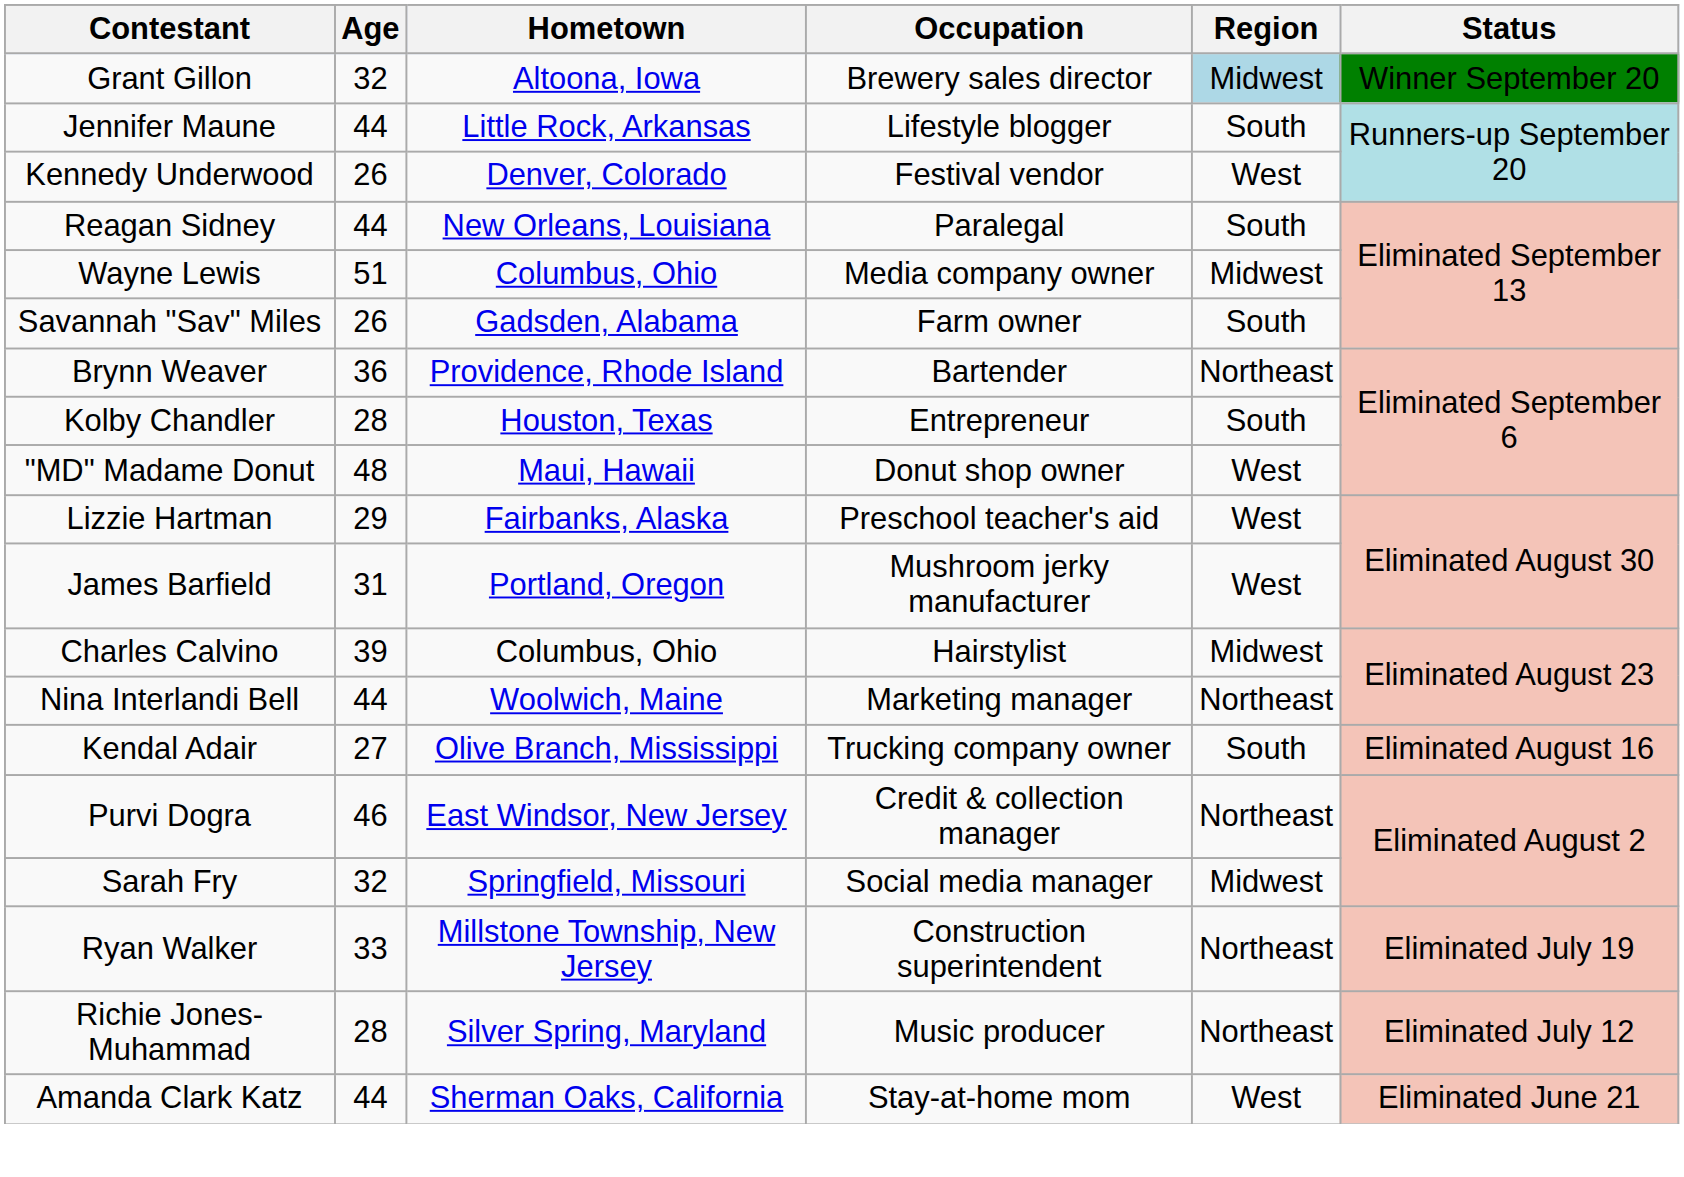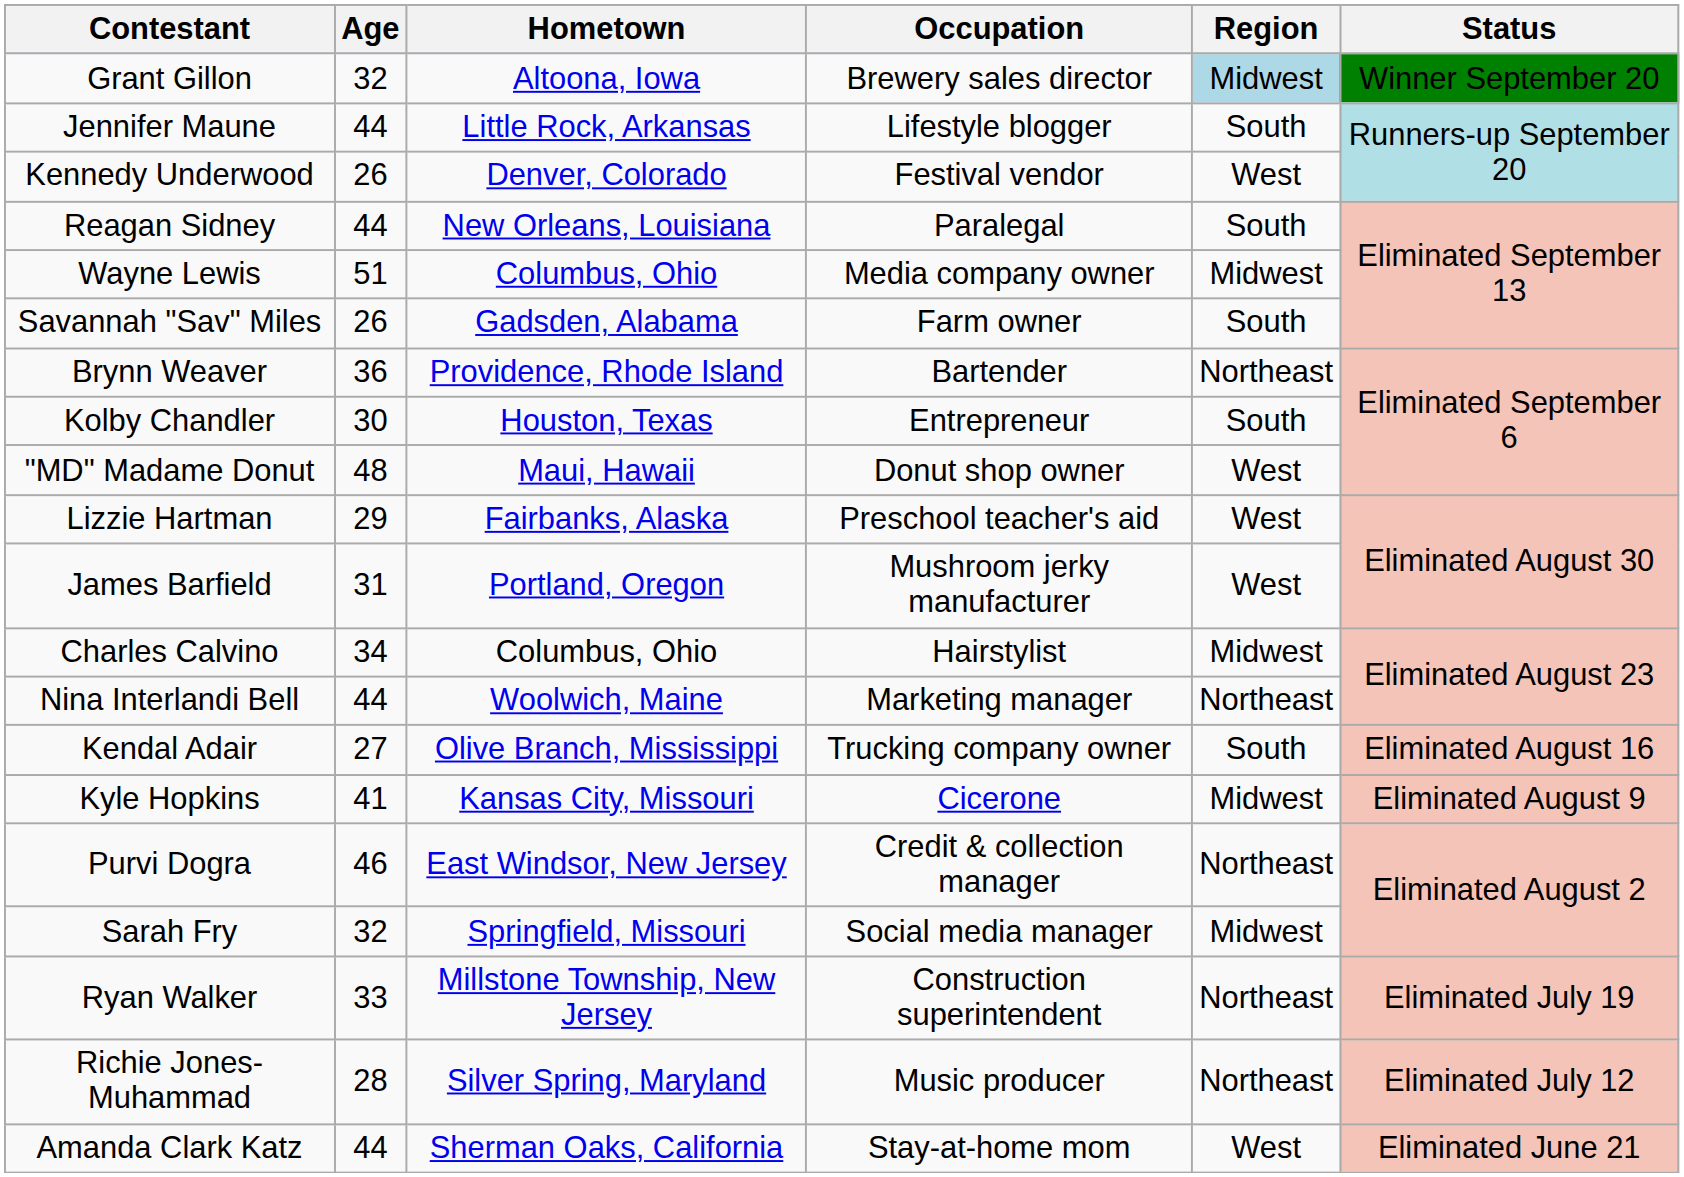Kolby Chandler | Age: 28 -> 30
Charles Calvino | Age: 39 -> 34
+ row: Kyle Hopkins | 41 | Kansas City, Missouri | Cicerone | Midwest | Eliminated August 9
